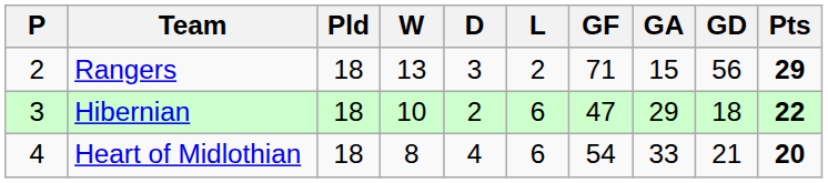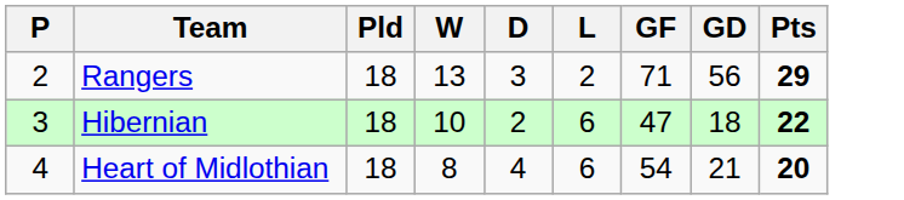- column: GA | 15 | 29 | 33
